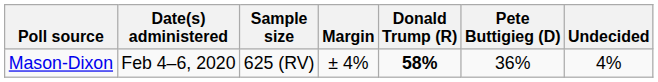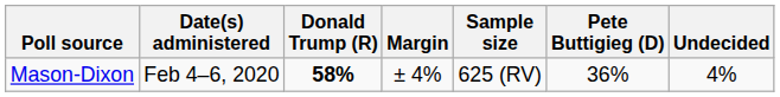columns swapped: Sample size <-> Donald Trump (R)
